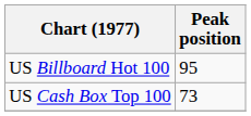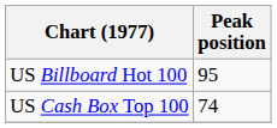US Cash Box Top 100 | Peak position: 73 -> 74
